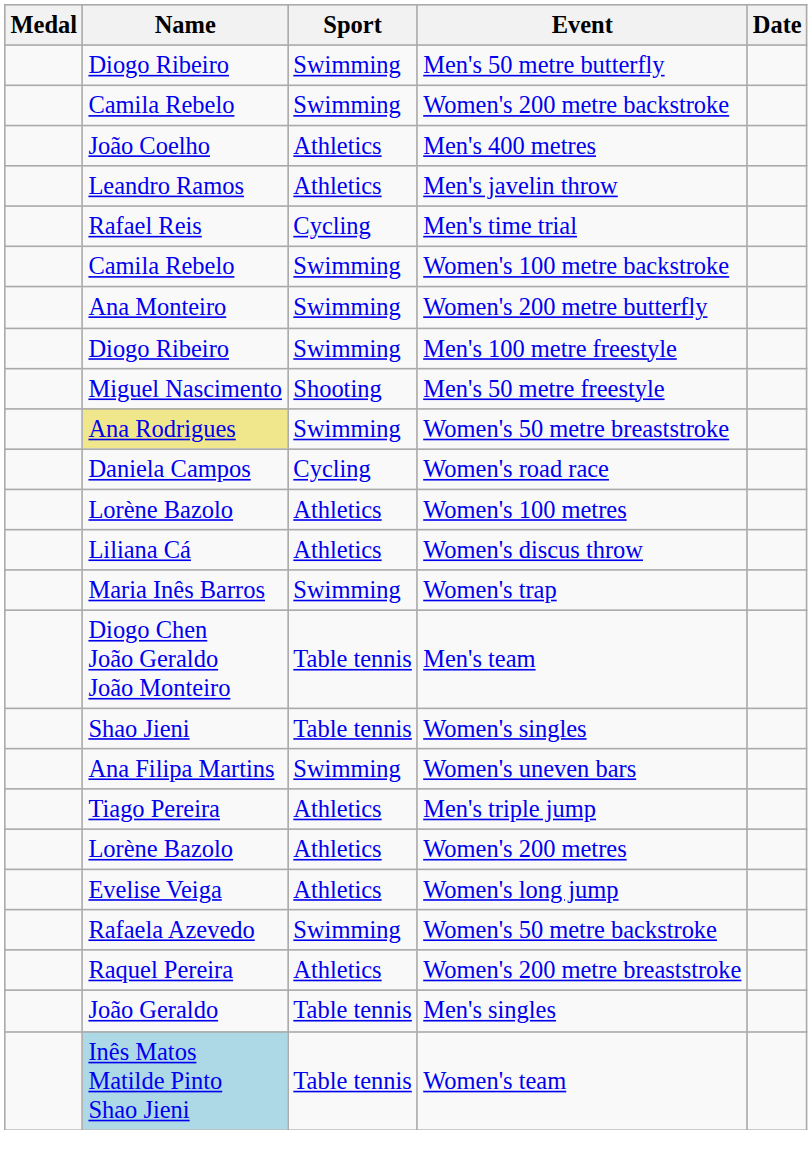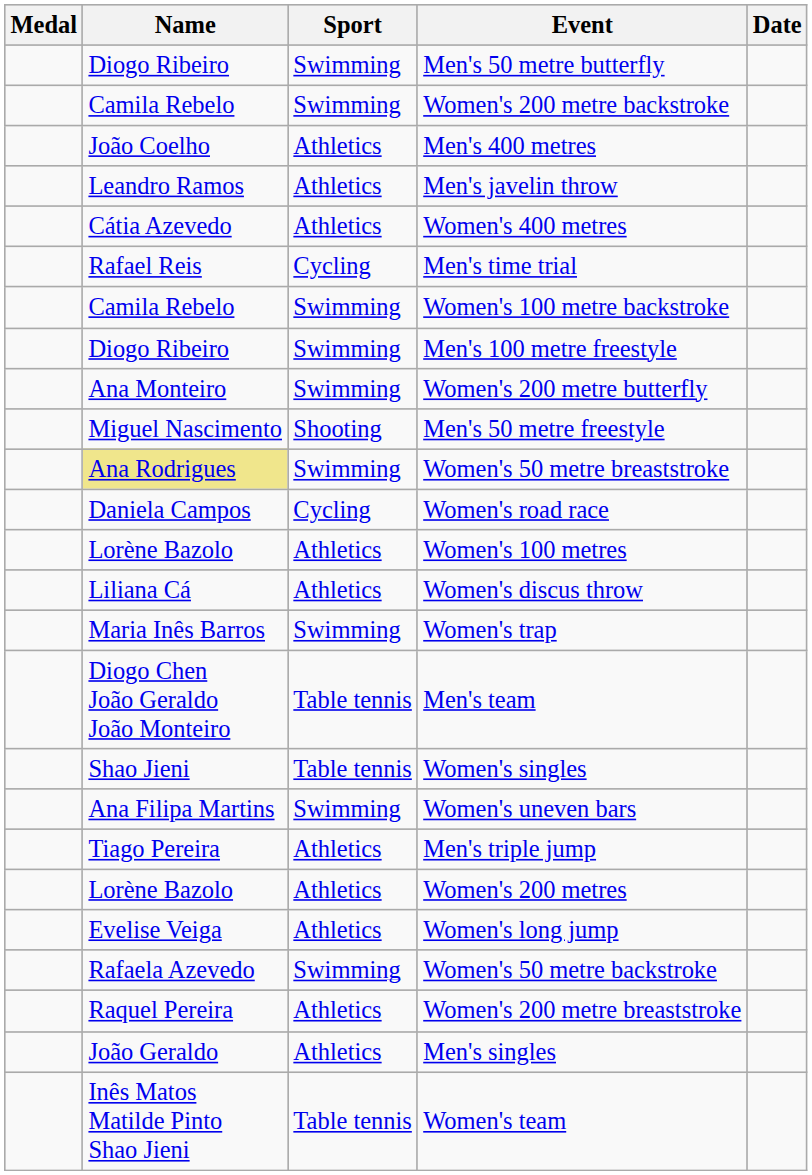+ row: Cátia Azevedo | Athletics | Women's 400 metres
rows swapped: Women's 200 metre butterfly <-> Men's 100 metre freestyle
Men's singles | Sport: Table tennis -> Athletics
Women's team | Name: lightblue background -> no background
